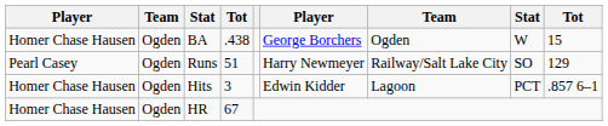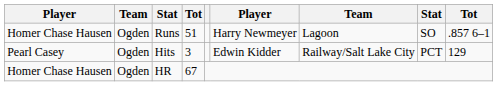- row: Homer Chase Hausen | Ogden | BA | .438 | George Borchers | Ogden | W | 15
Runs | column 1: Pearl Casey -> Homer Chase Hausen
Runs | column 7: Railway/Salt Lake City -> Lagoon
Runs | column 9: 129 -> .857 6–1
Hits | column 1: Homer Chase Hausen -> Pearl Casey
Hits | column 7: Lagoon -> Railway/Salt Lake City
Hits | column 9: .857 6–1 -> 129
